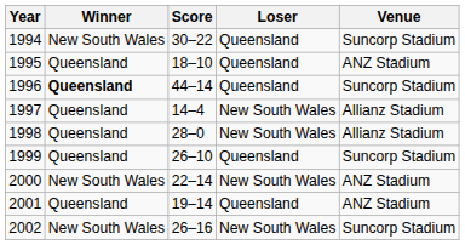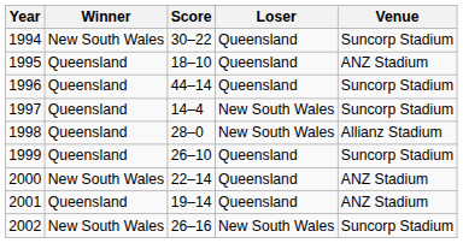1996 | Winner: bold -> normal
1997 | Venue: Allianz Stadium -> Suncorp Stadium
2000 | Loser: New South Wales -> Queensland
